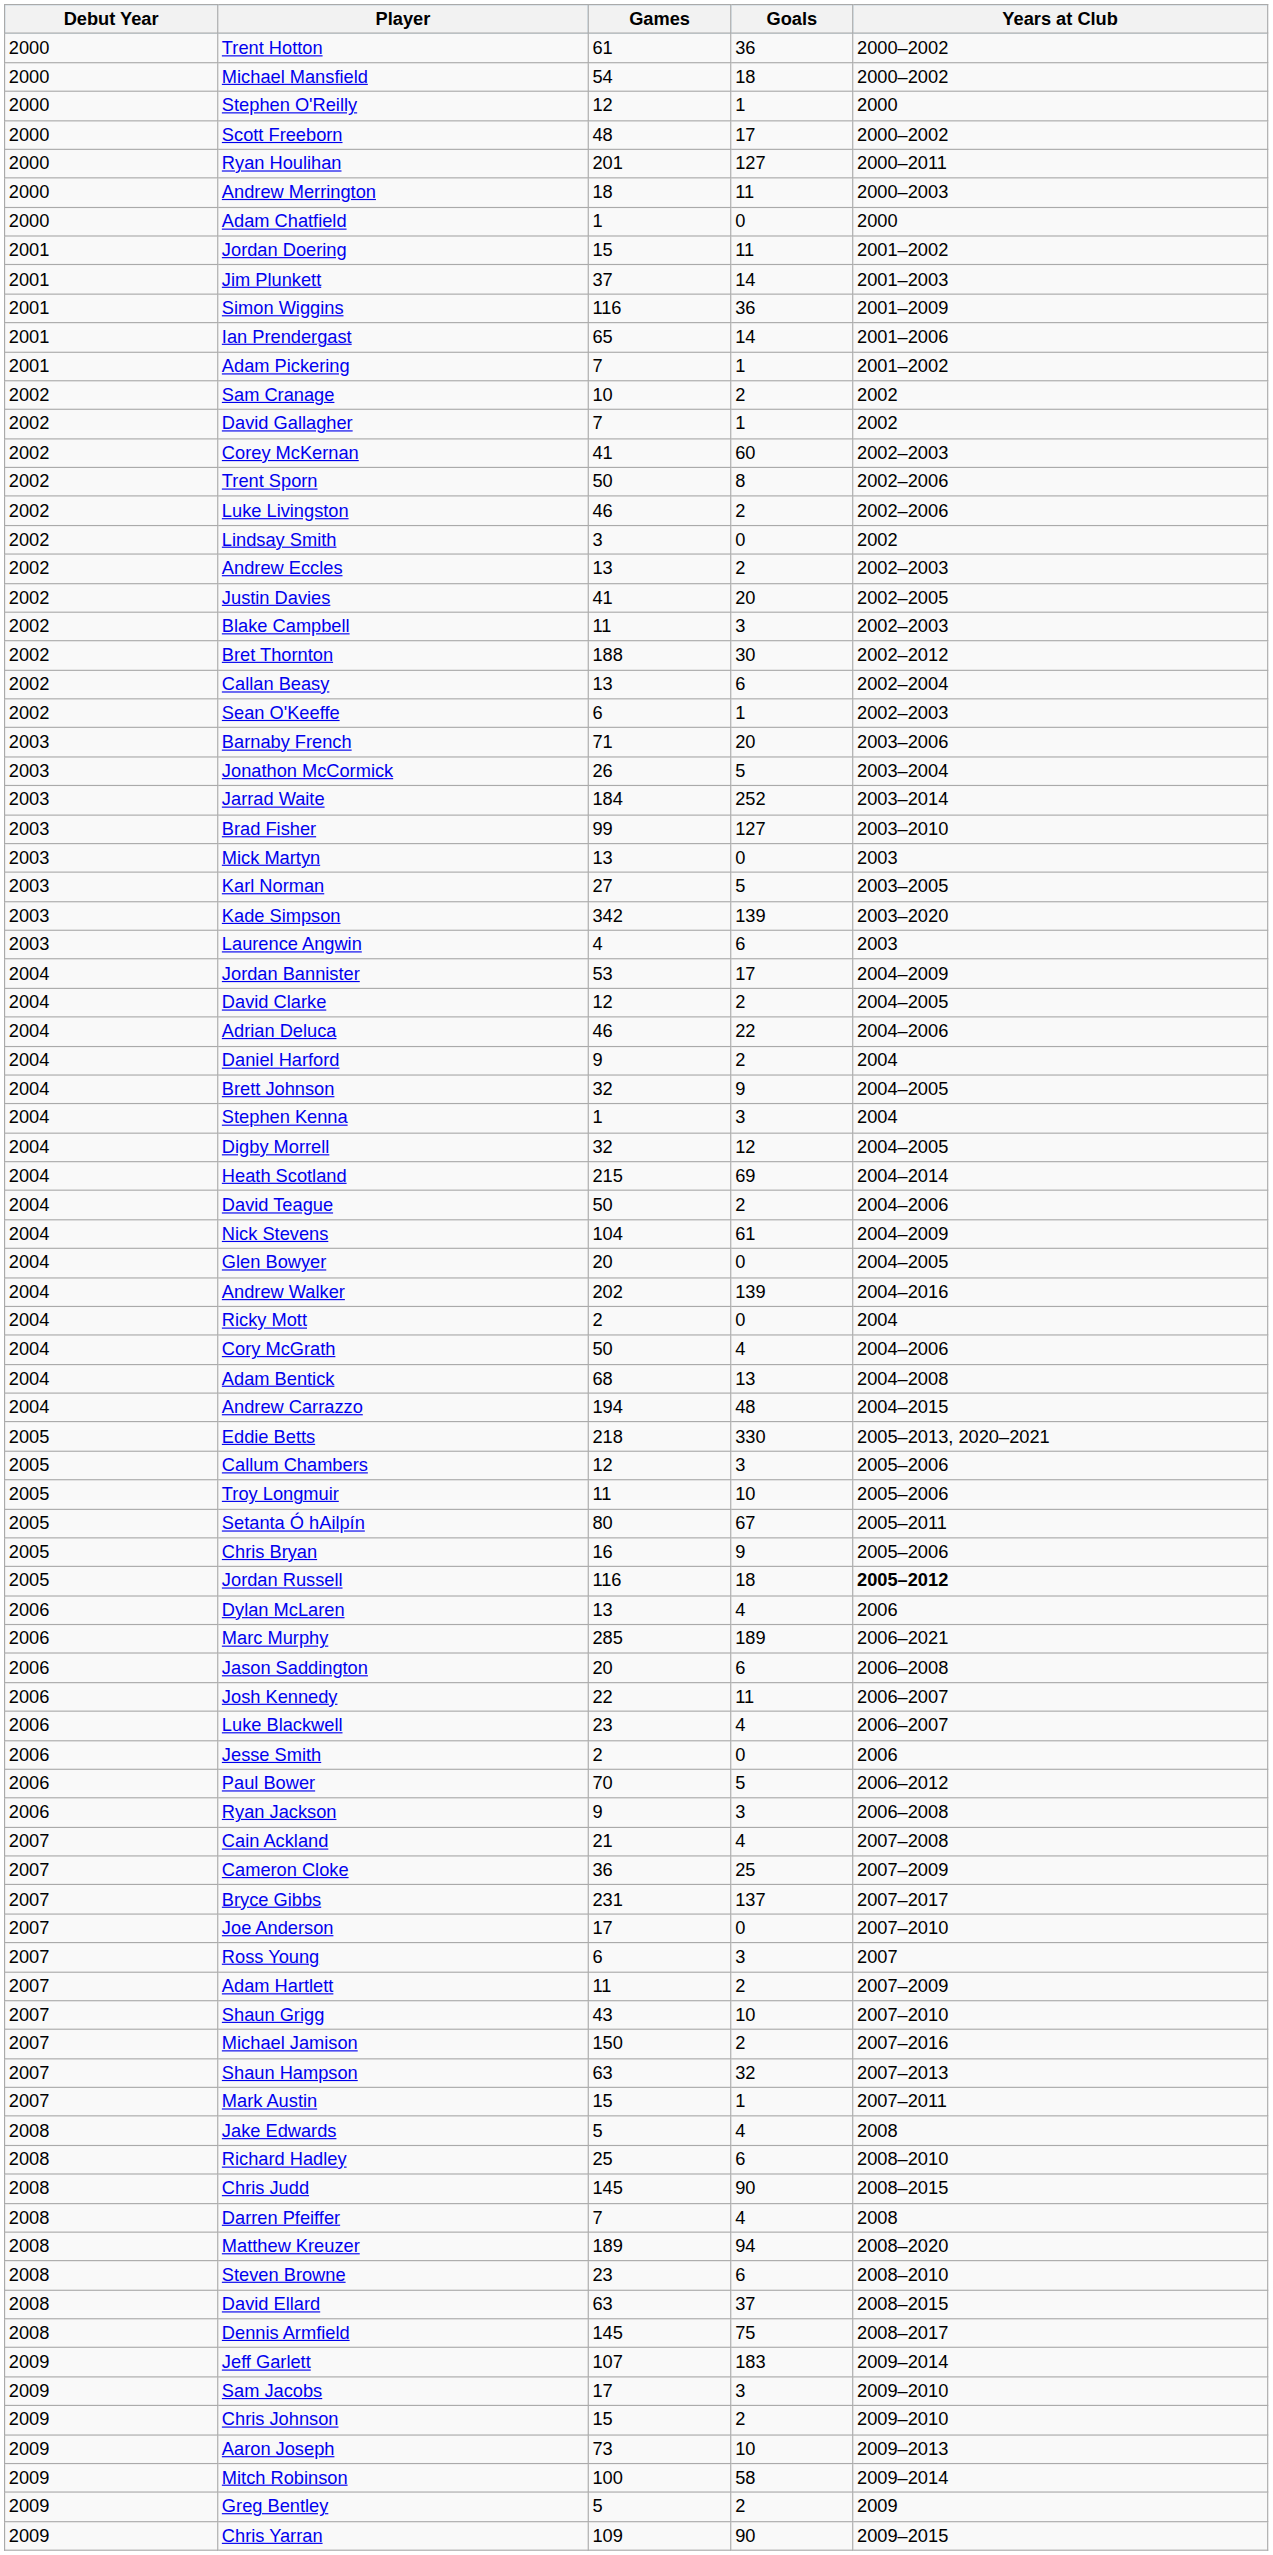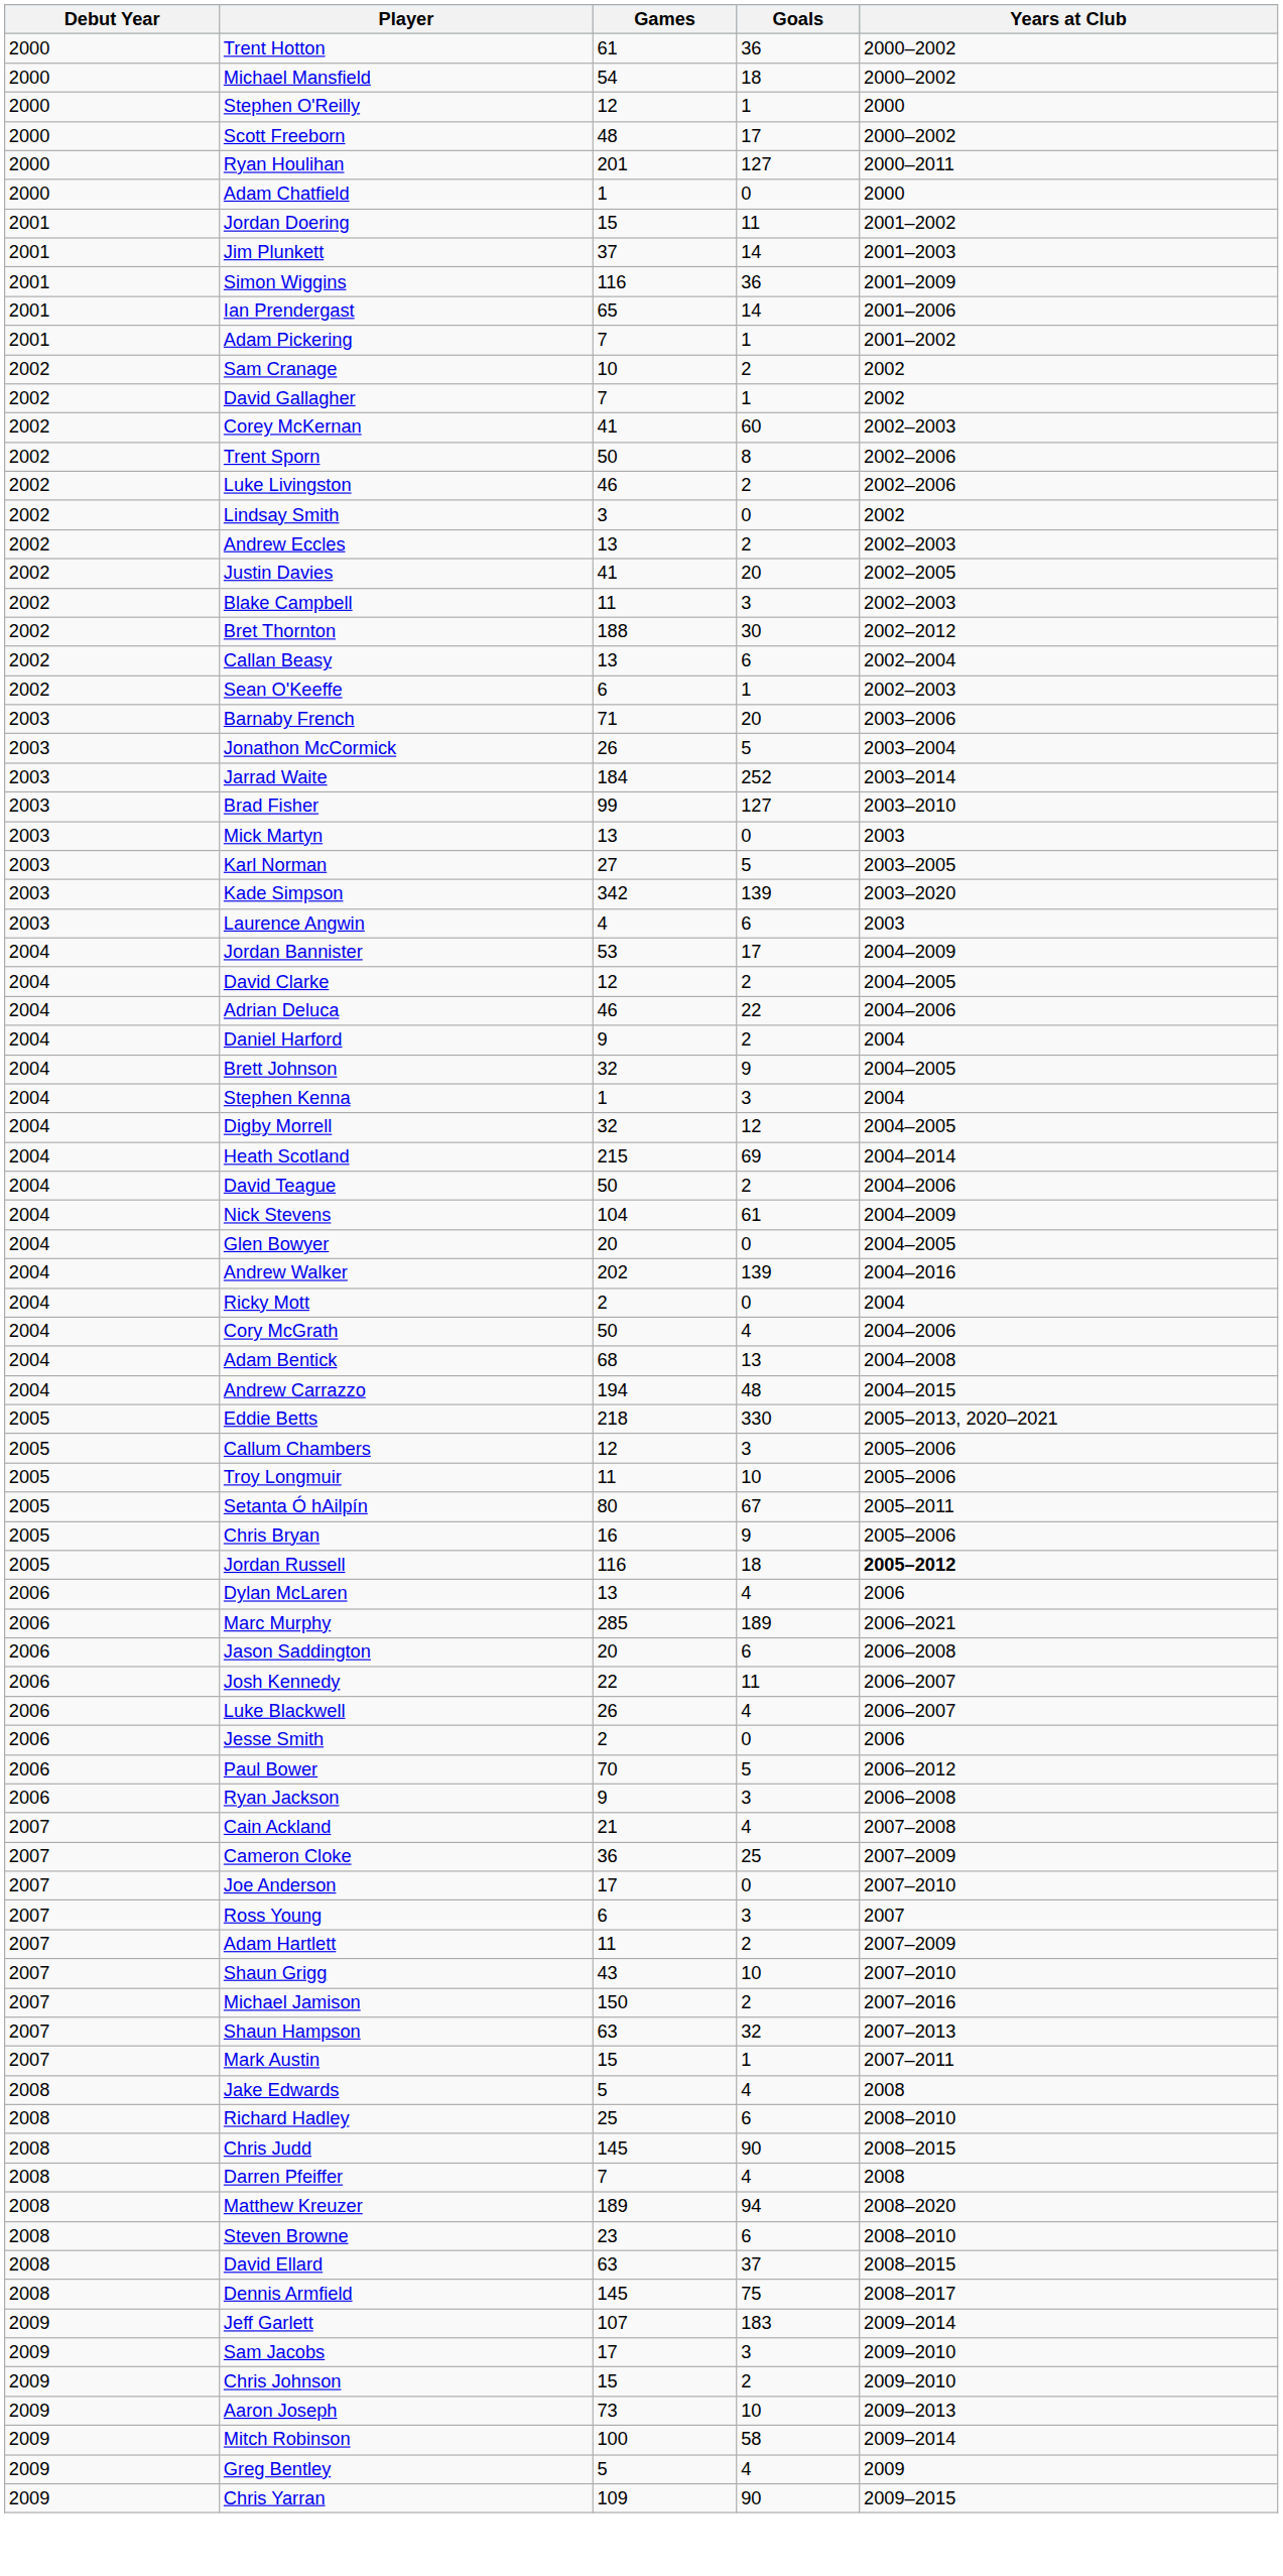- row: 2000 | Andrew Merrington | 18 | 11 | 2000–2003
Luke Blackwell | Games: 23 -> 26
- row: 2007 | Bryce Gibbs | 231 | 137 | 2007–2017
Greg Bentley | Goals: 2 -> 4
